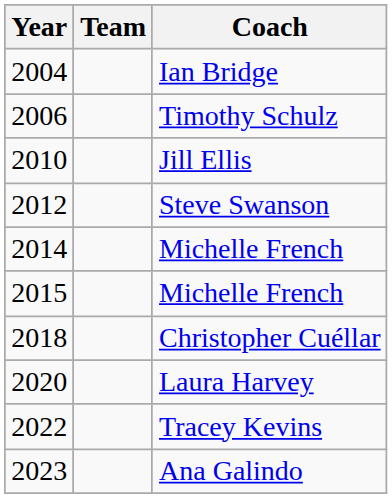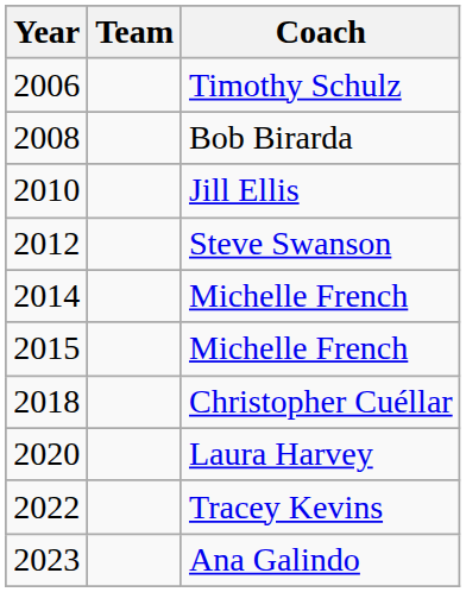- row: 2004 | Ian Bridge
+ row: 2008 | Bob Birarda
